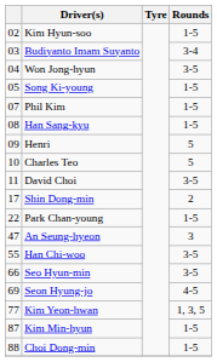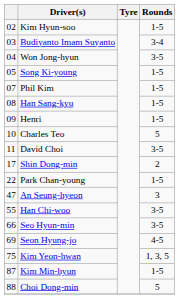Henri | Rounds: 5 -> 1-5
Kim Yeon-hwan | column 1: 77 -> 75
Choi Dong-min | Rounds: 1-5 -> 5
